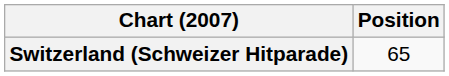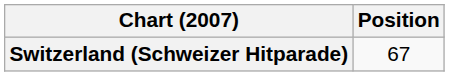Switzerland (Schweizer Hitparade) | Position: 65 -> 67
